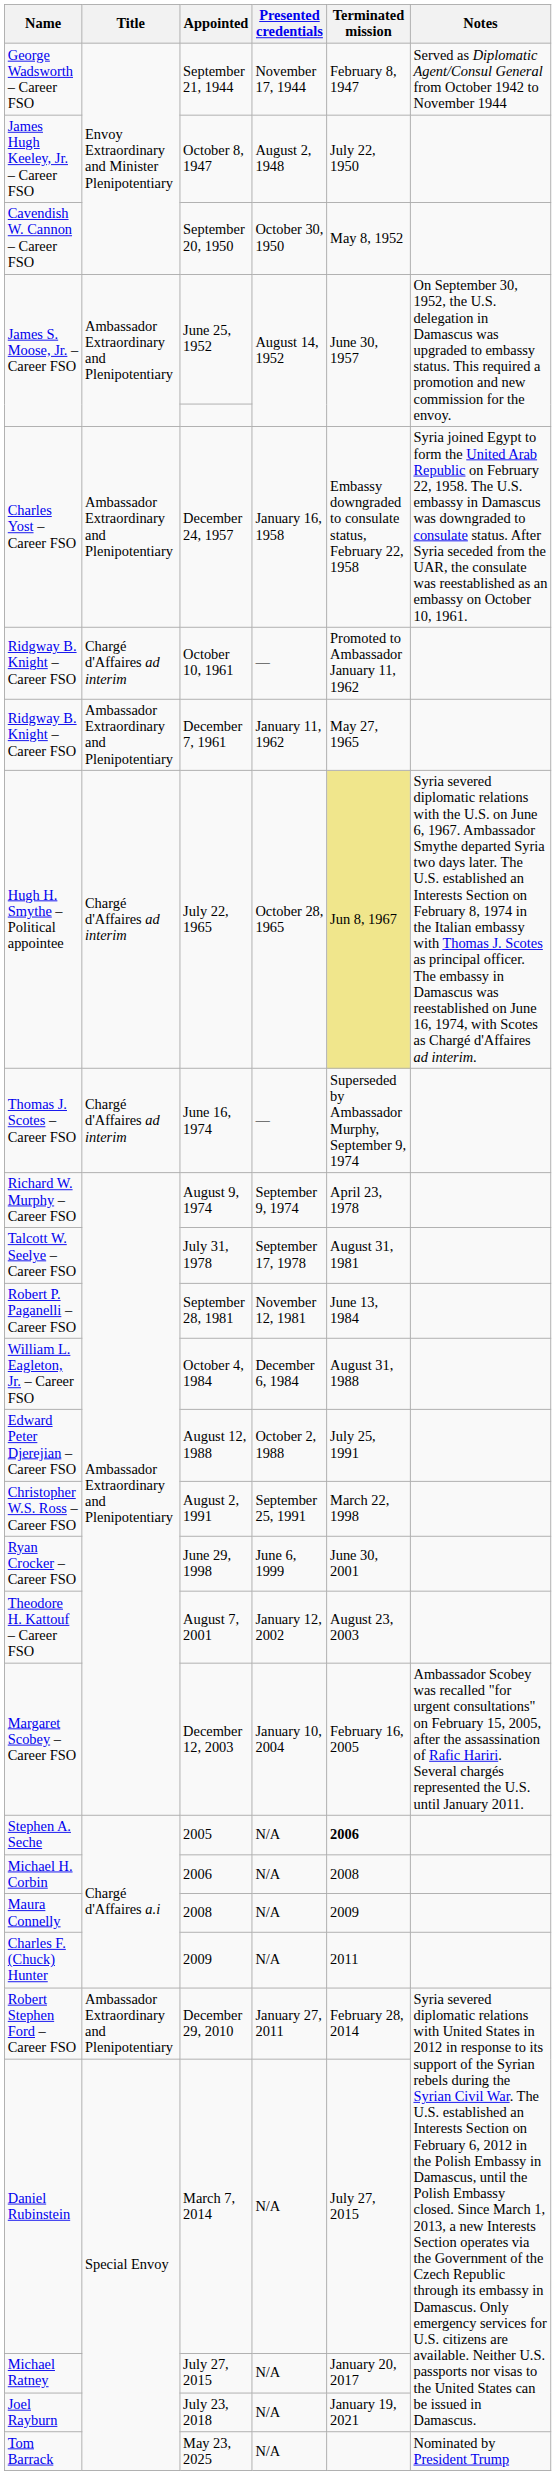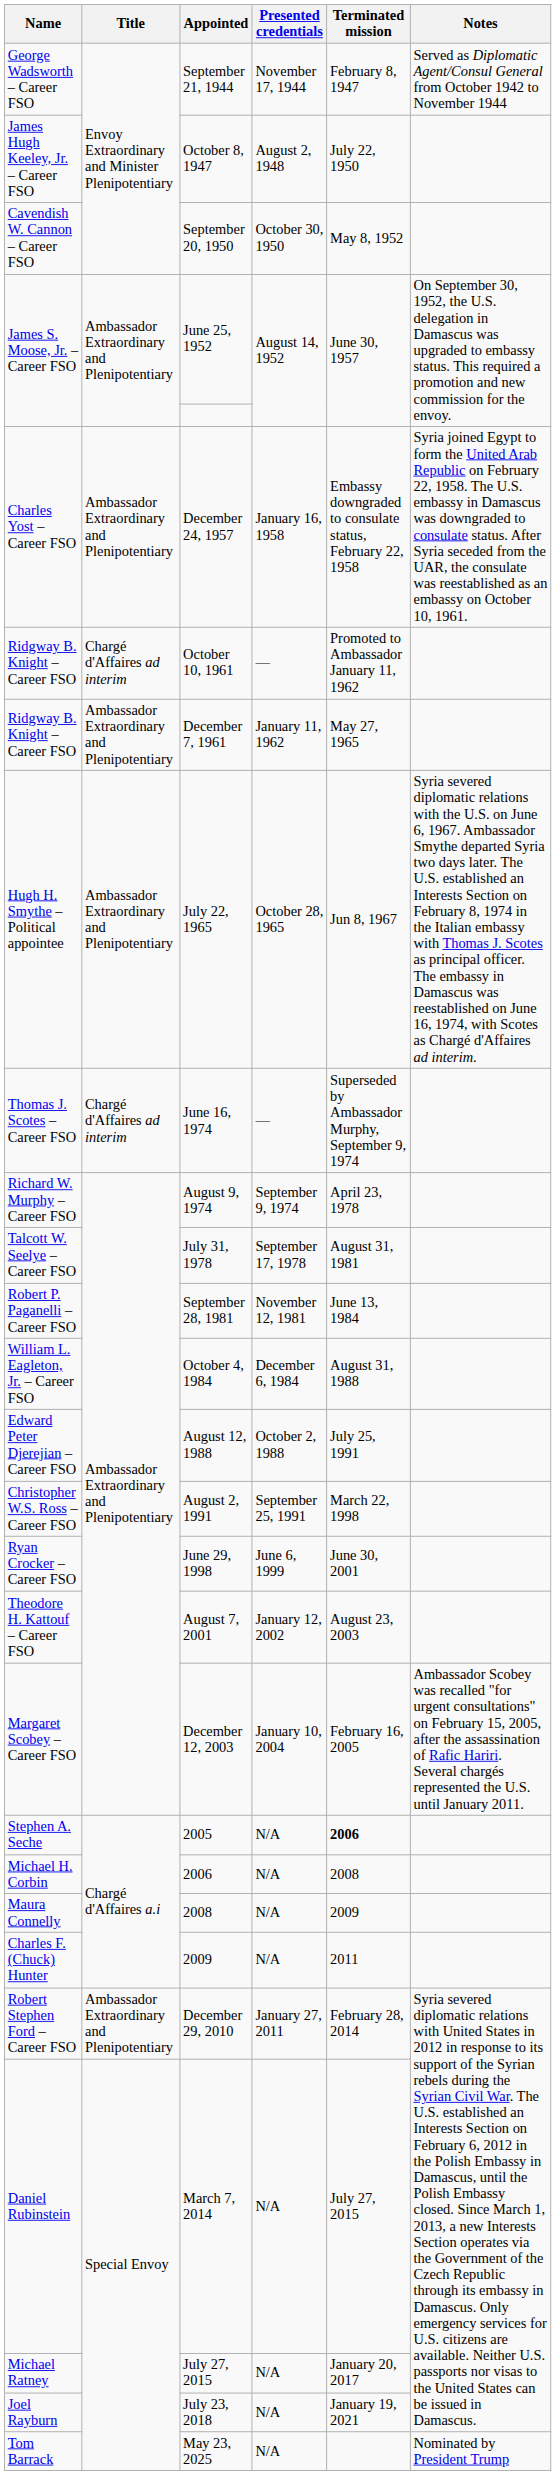July 22, 1965 | Title: Chargé d'Affaires ad interim -> Ambassador Extraordinary and Plenipotentiary
July 22, 1965 | Terminated mission: khaki background -> no background
